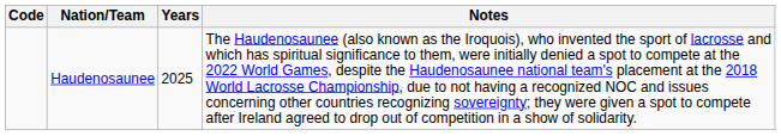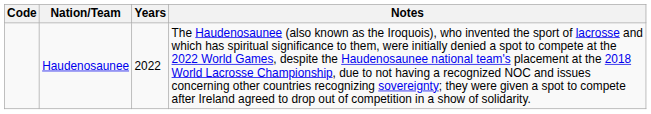Haudenosaunee | Years: 2025 -> 2022
